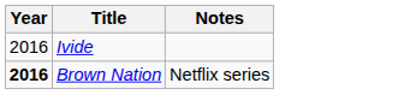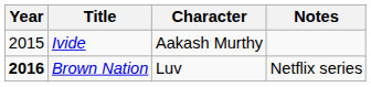+ column: Character | Aakash Murthy | Luv
Ivide | Year: 2016 -> 2015
